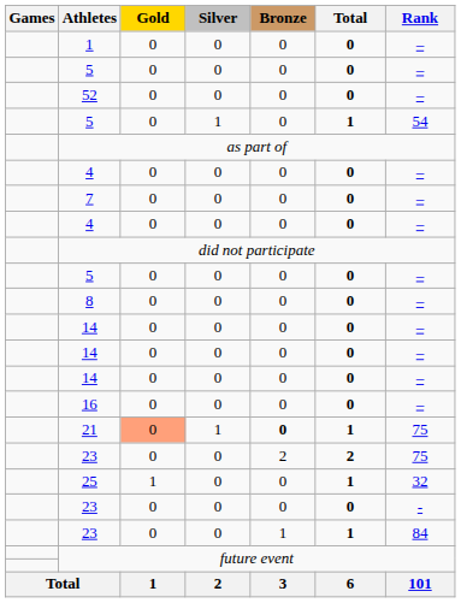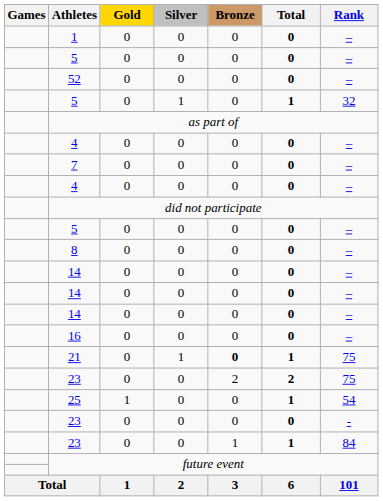5 / 1 | Rank: 54 -> 32
21 | Gold: lightsalmon background -> no background
25 | Rank: 32 -> 54
